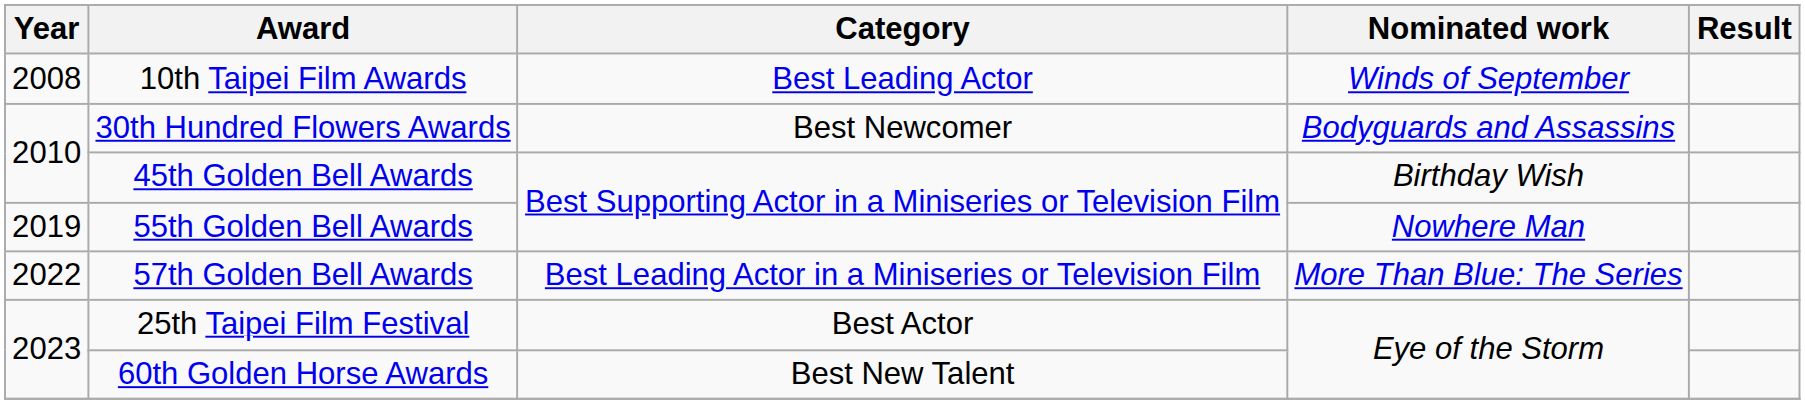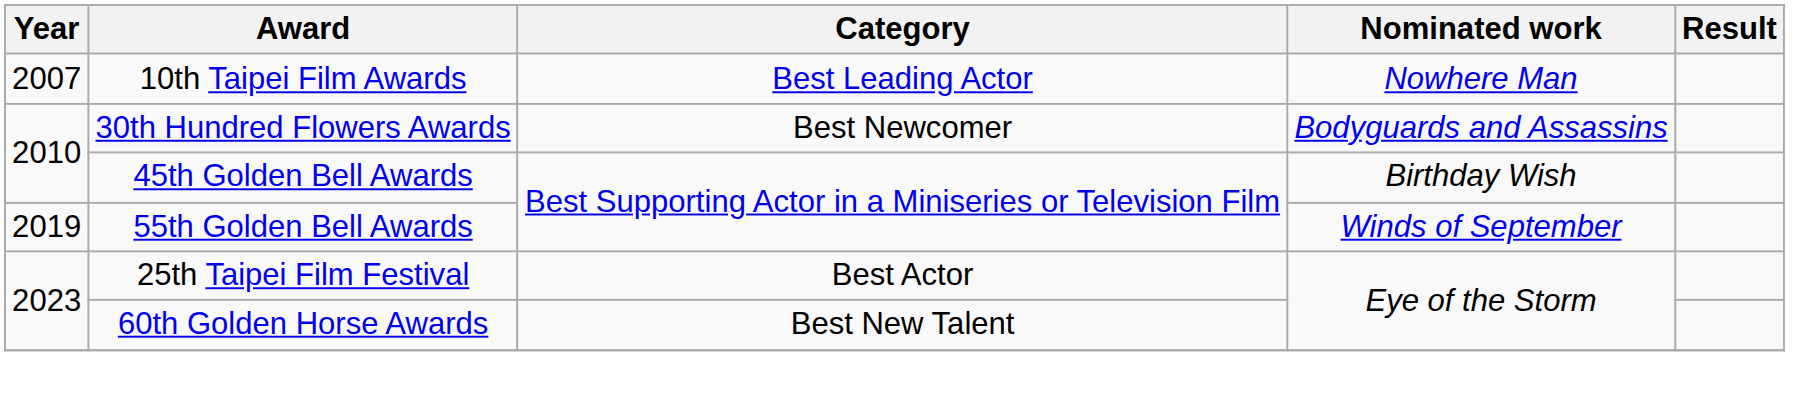10th Taipei Film Awards | Year: 2008 -> 2007
10th Taipei Film Awards | Nominated work: Winds of September -> Nowhere Man
55th Golden Bell Awards | Nominated work: Nowhere Man -> Winds of September
- row: 2022 | 57th Golden Bell Awards | Best Leading Actor in a Miniseries or Television Film | More Than Blue: The Series
